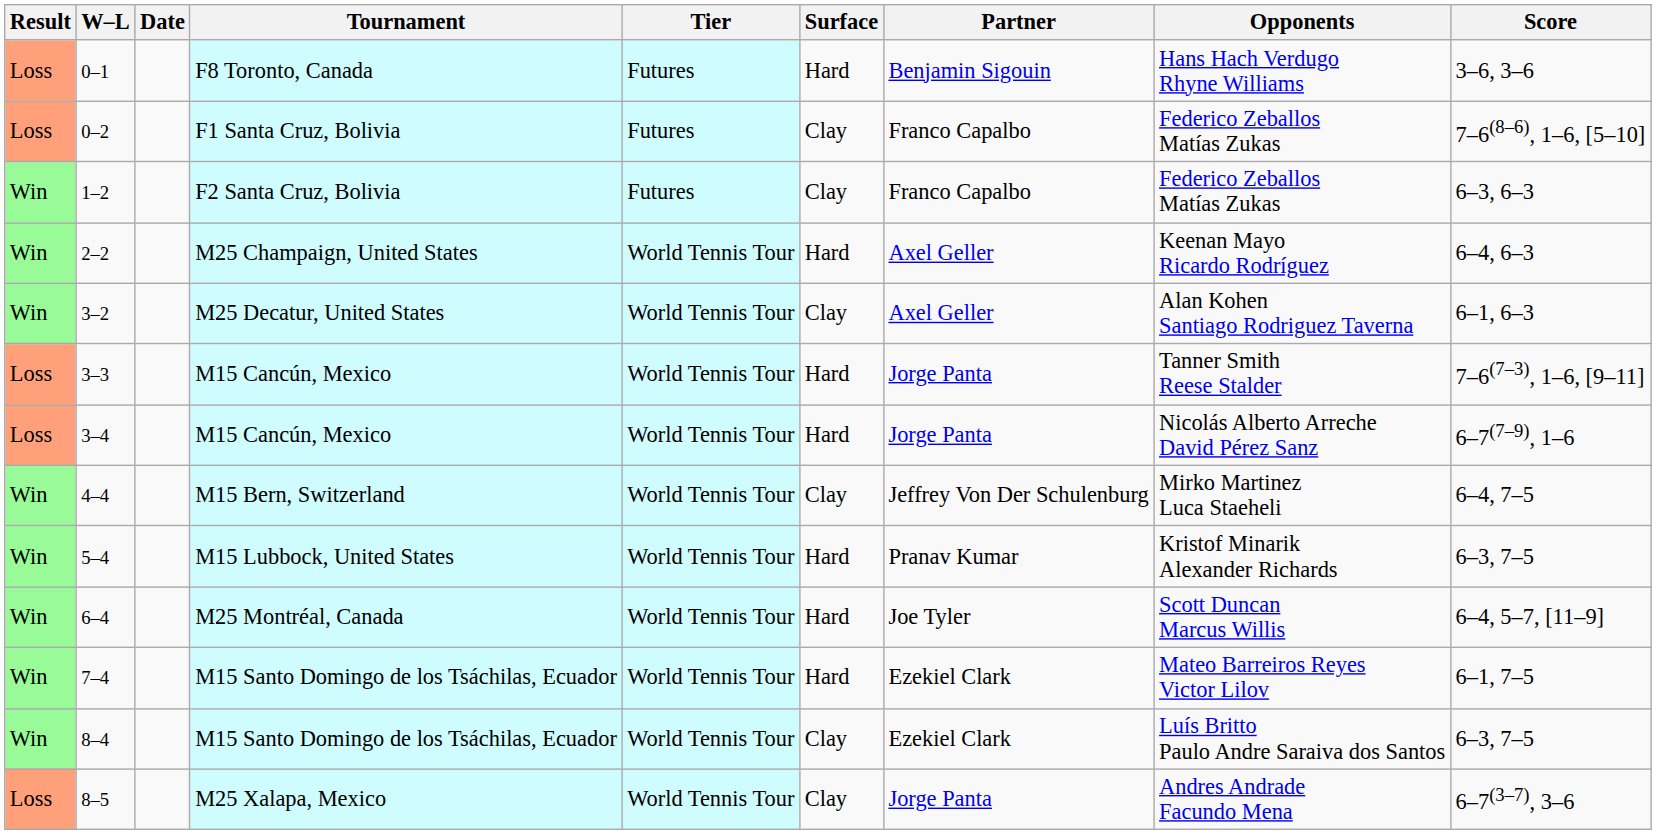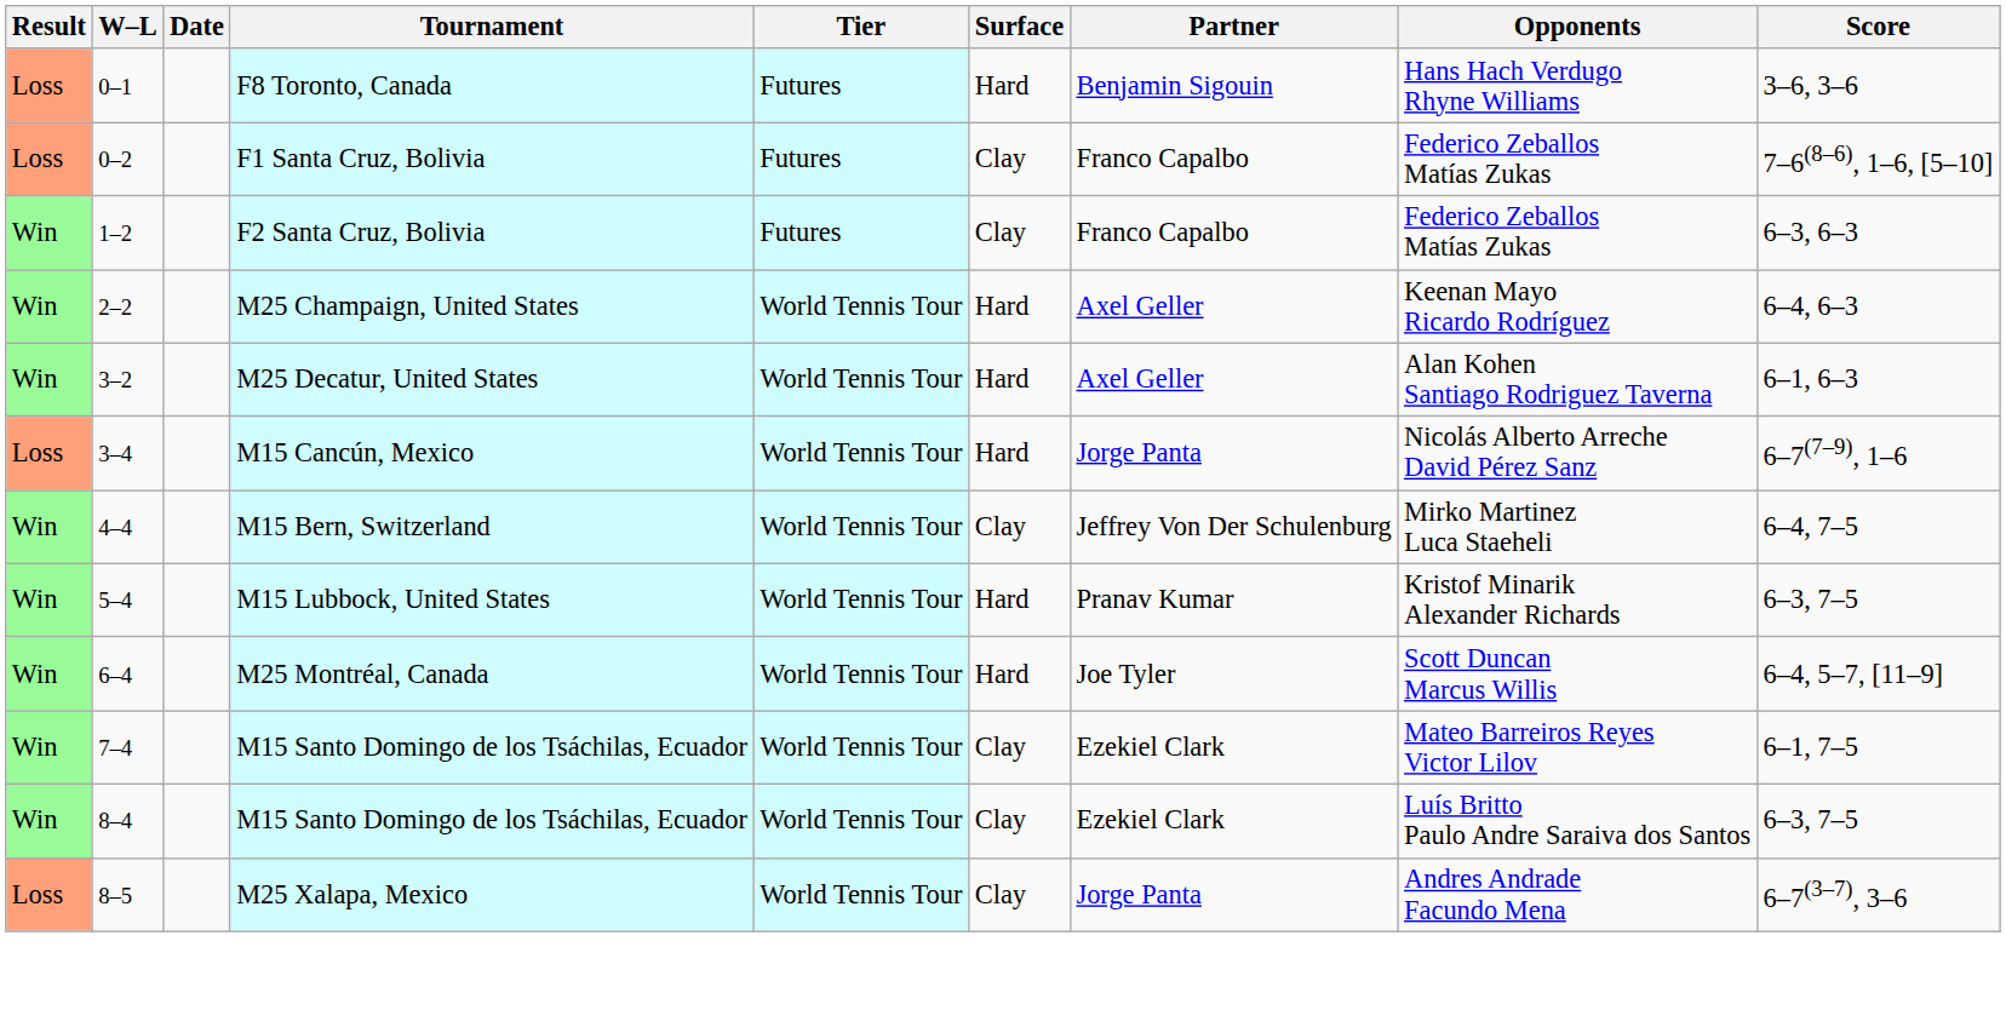3–2 | Surface: Clay -> Hard
- row: Loss | 3–3 | M15 Cancún, Mexico | World Tennis Tour | Hard | Jorge Panta | Tanner Smith Reese Stalder | 7–6(7–3), 1–6, [9–11]
7–4 | Surface: Hard -> Clay
